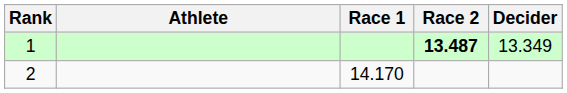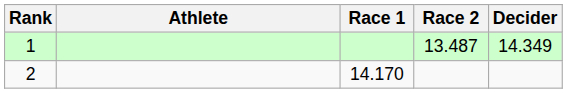1 | Race 2: bold -> normal
1 | Decider: 13.349 -> 14.349
